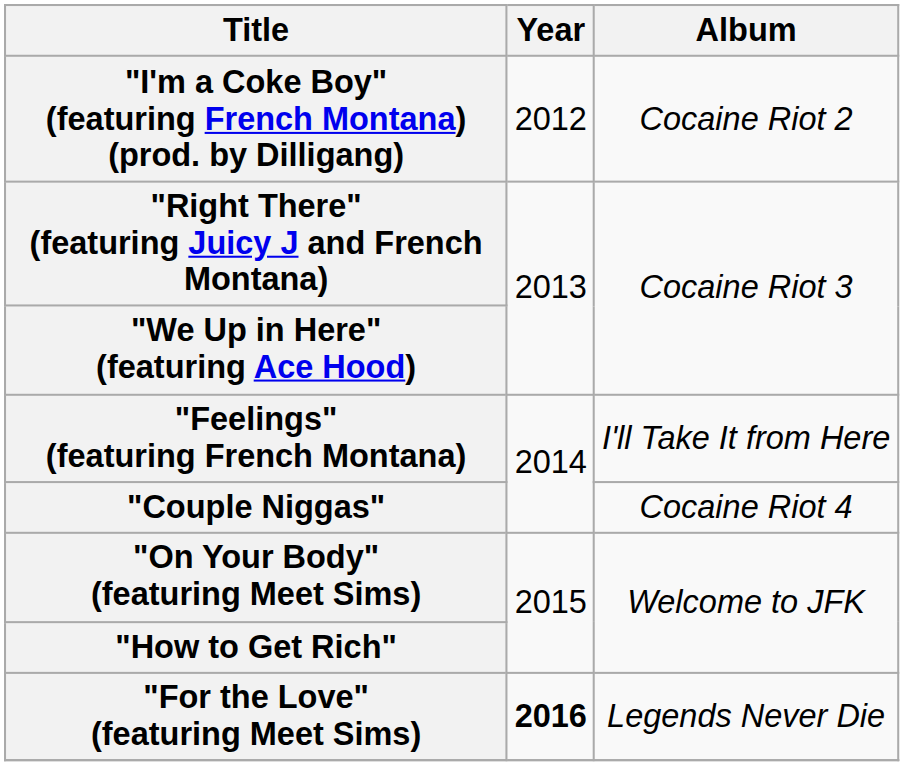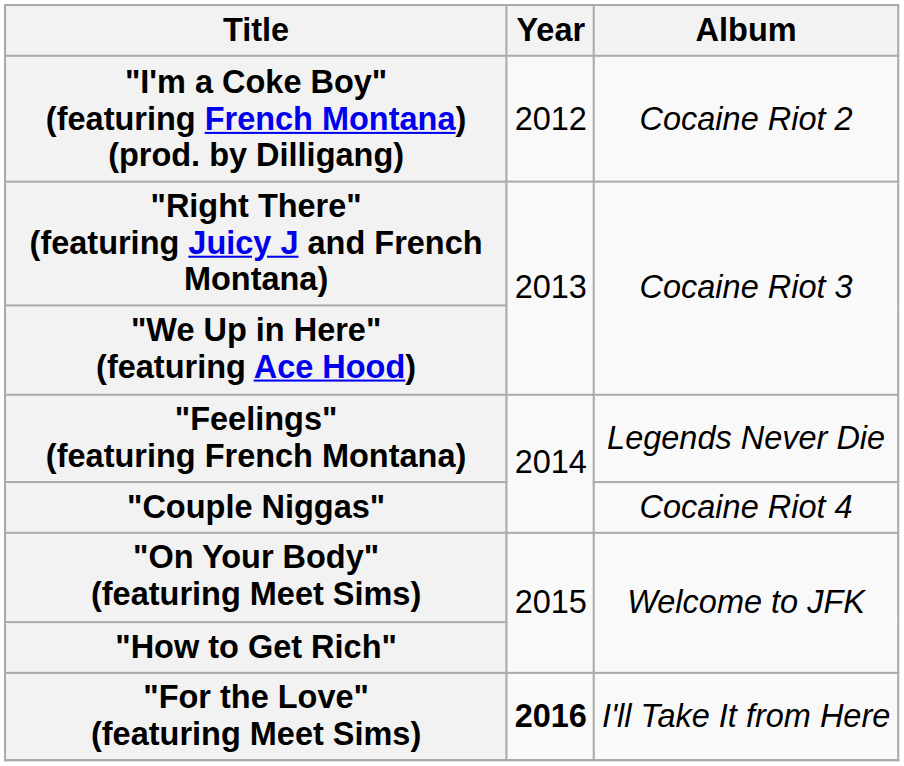"Feelings" (featuring French Montana) | Album: I'll Take It from Here -> Legends Never Die
"For the Love" (featuring Meet Sims) | Album: Legends Never Die -> I'll Take It from Here
